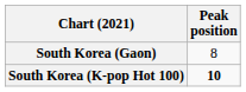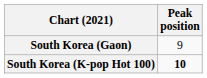South Korea (Gaon) | Peak position: 8 -> 9
